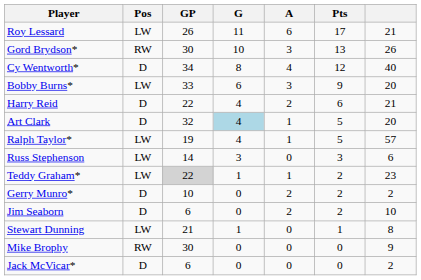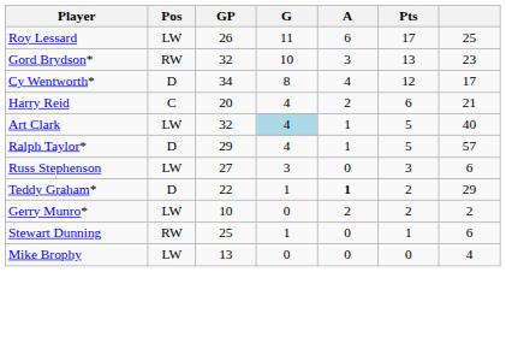Roy Lessard | column 7: 21 -> 25
Gord Brydson* | GP: 30 -> 32
Gord Brydson* | column 7: 26 -> 23
Cy Wentworth* | column 7: 40 -> 17
- row: Bobby Burns* | LW | 33 | 6 | 3 | 9 | 20
Harry Reid | Pos: D -> C
Harry Reid | GP: 22 -> 20
Art Clark | Pos: D -> LW
Art Clark | column 7: 20 -> 40
Ralph Taylor* | Pos: LW -> D
Ralph Taylor* | GP: 19 -> 29
Russ Stephenson | GP: 14 -> 27
Teddy Graham* | Pos: LW -> D
Teddy Graham* | GP: lightgrey background -> no background
Teddy Graham* | A: normal -> bold
Teddy Graham* | column 7: 23 -> 29
Gerry Munro* | Pos: D -> LW
- row: Jim Seaborn | D | 6 | 0 | 2 | 2 | 10
Stewart Dunning | Pos: LW -> RW
Stewart Dunning | GP: 21 -> 25
Stewart Dunning | column 7: 8 -> 6
Mike Brophy | Pos: RW -> LW
Mike Brophy | GP: 30 -> 13
Mike Brophy | column 7: 9 -> 4
- row: Jack McVicar* | D | 6 | 0 | 0 | 0 | 2
